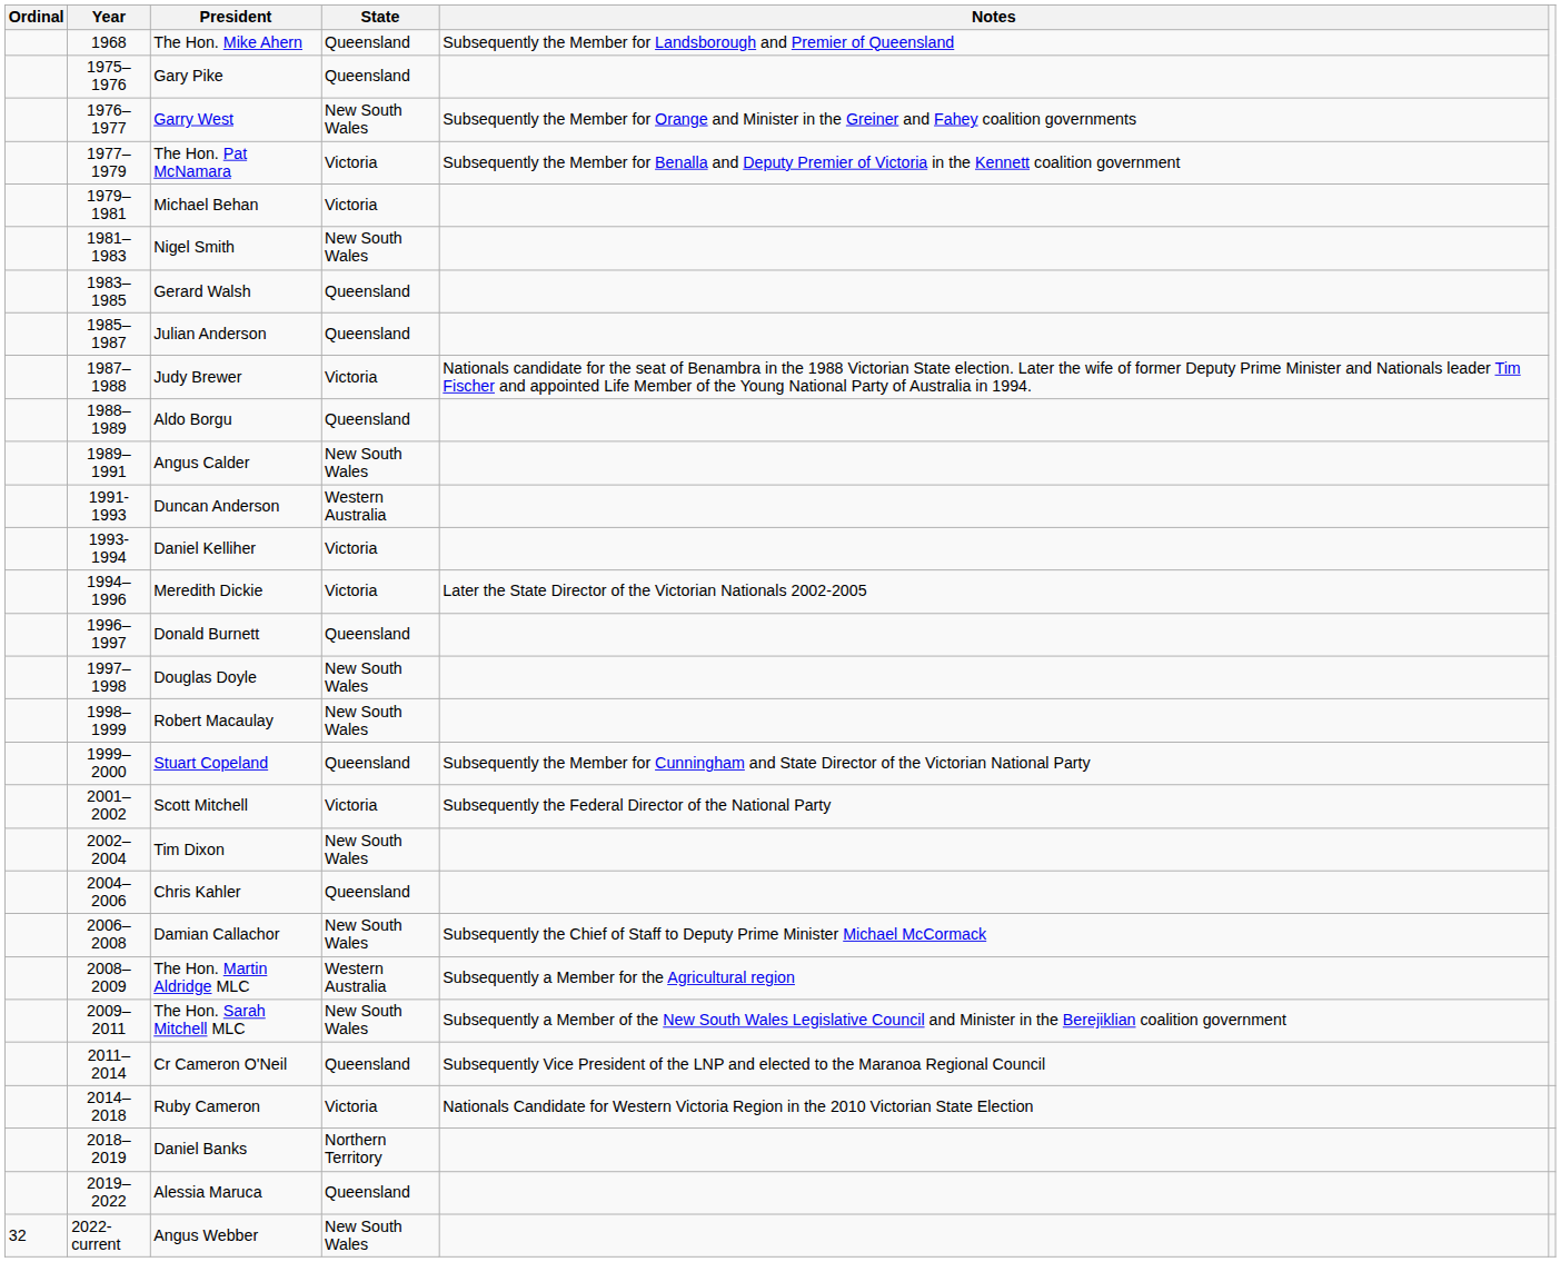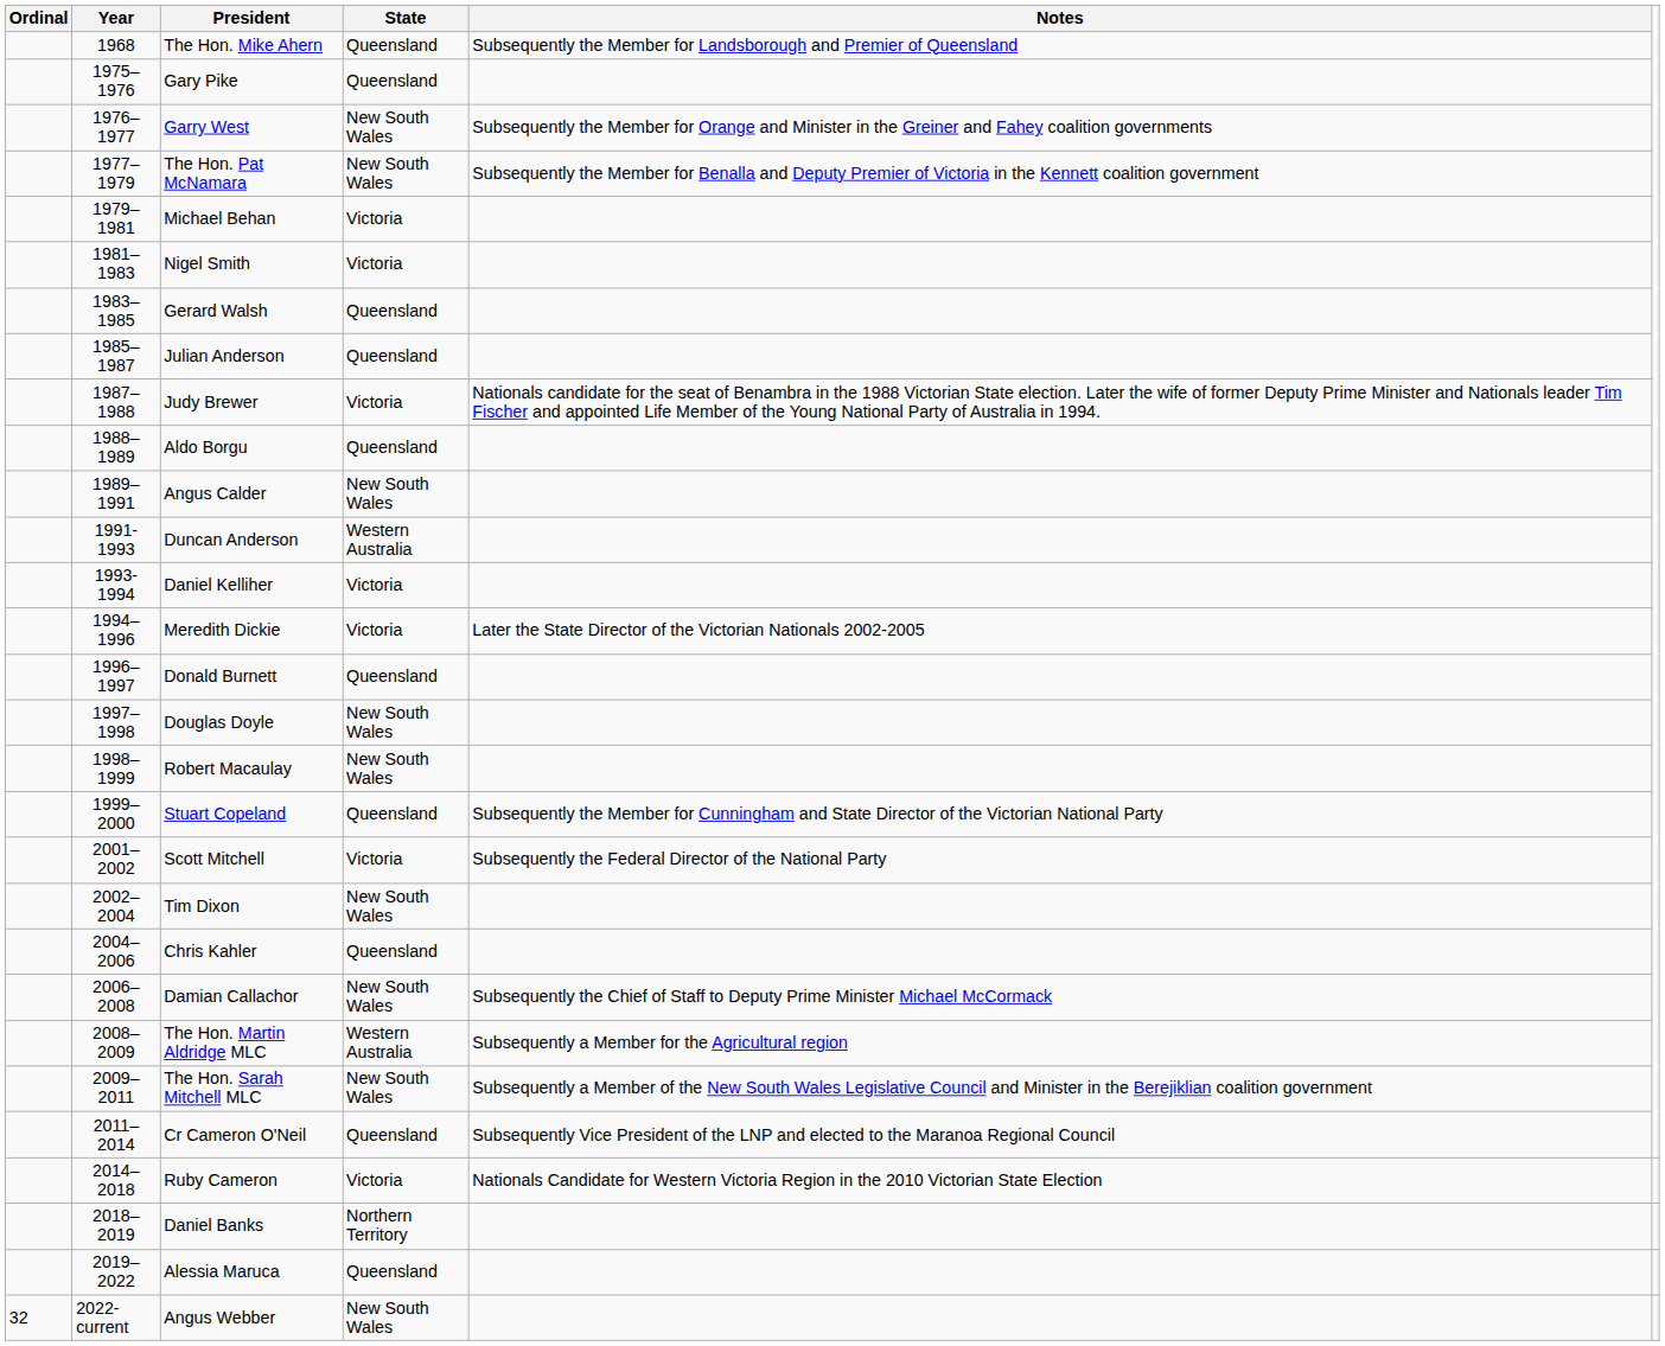The Hon. Pat McNamara | State: Victoria -> New South Wales
Nigel Smith | State: New South Wales -> Victoria
